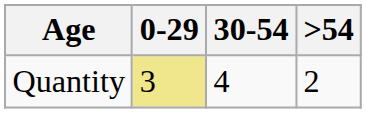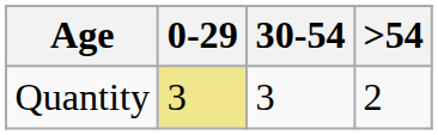Quantity | 30-54: 4 -> 3
